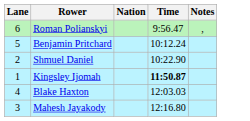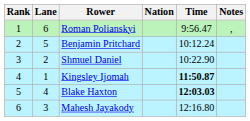+ column: Rank | 1 | 2 | 3 | 4 | 5 | 6
Blake Haxton | Time: normal -> bold
